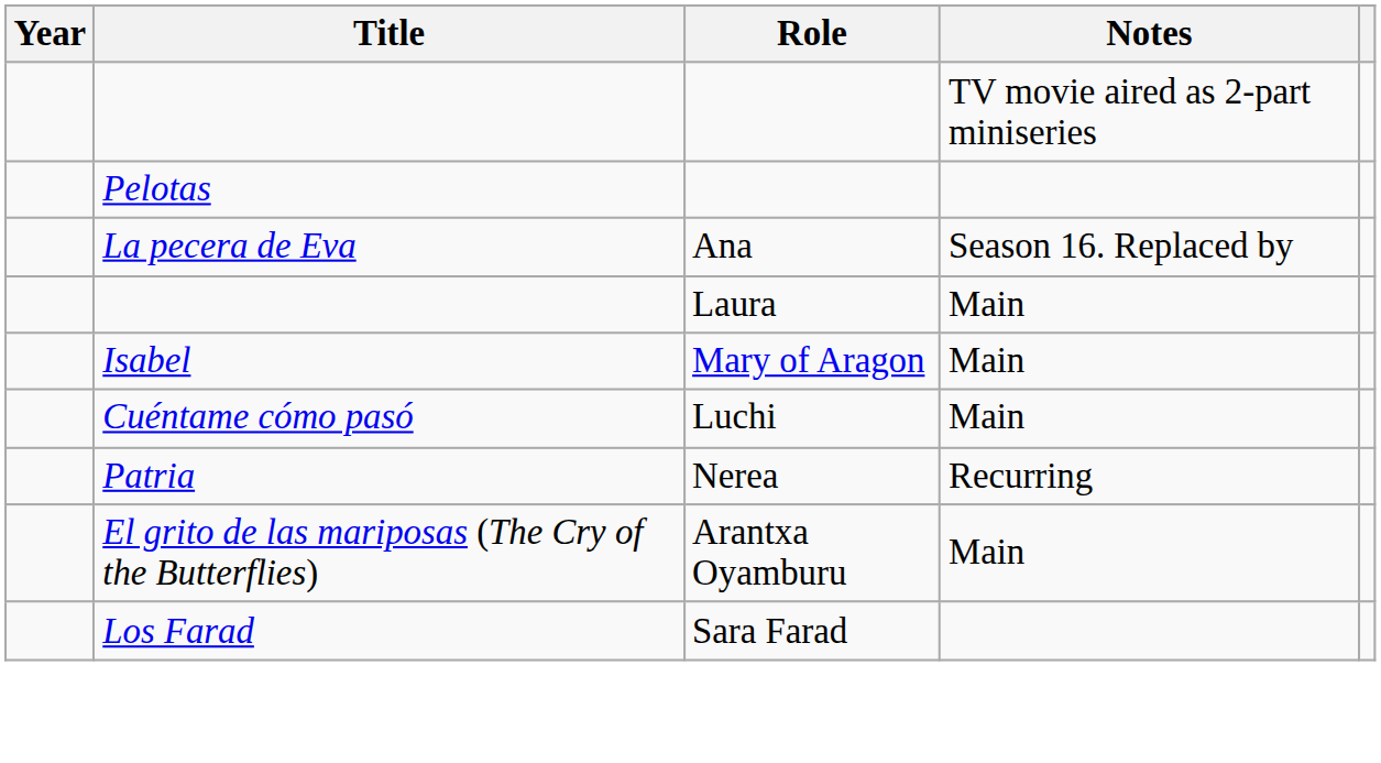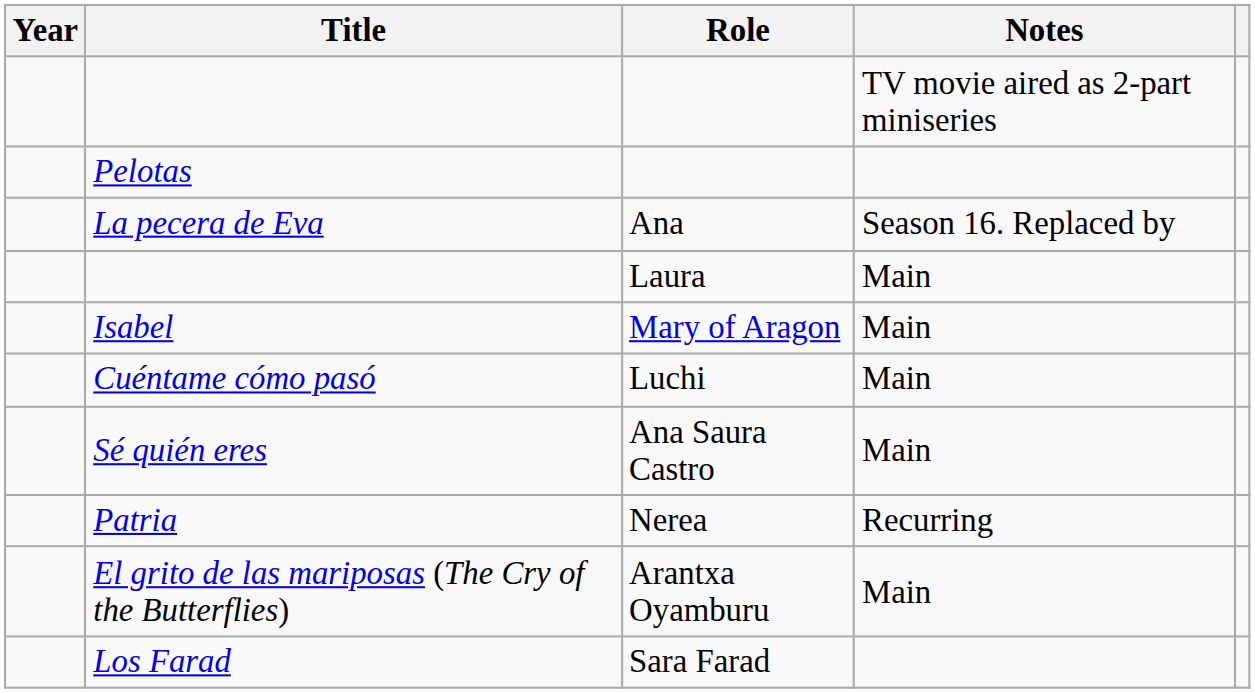+ row: Sé quién eres | Ana Saura Castro | Main
